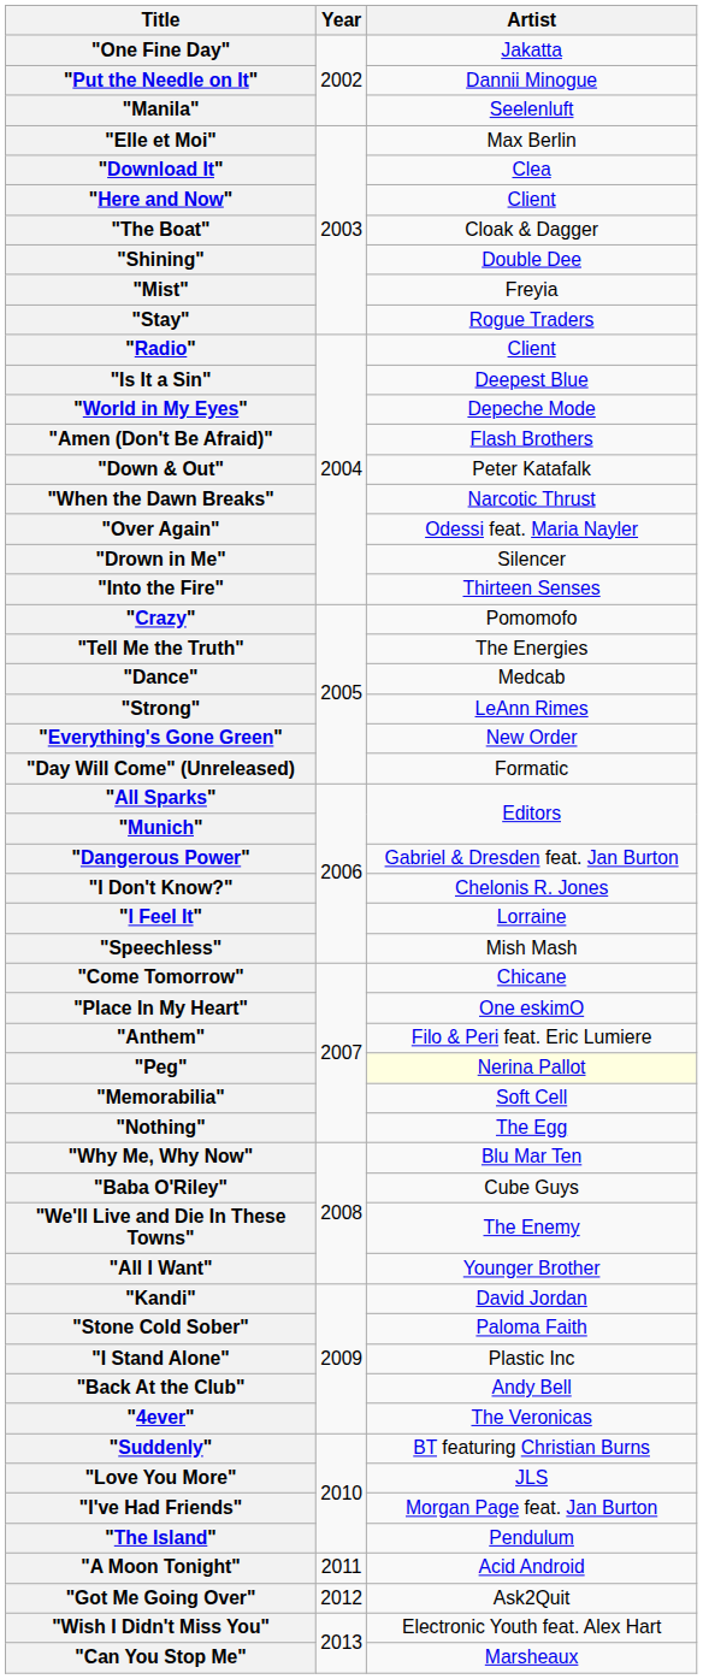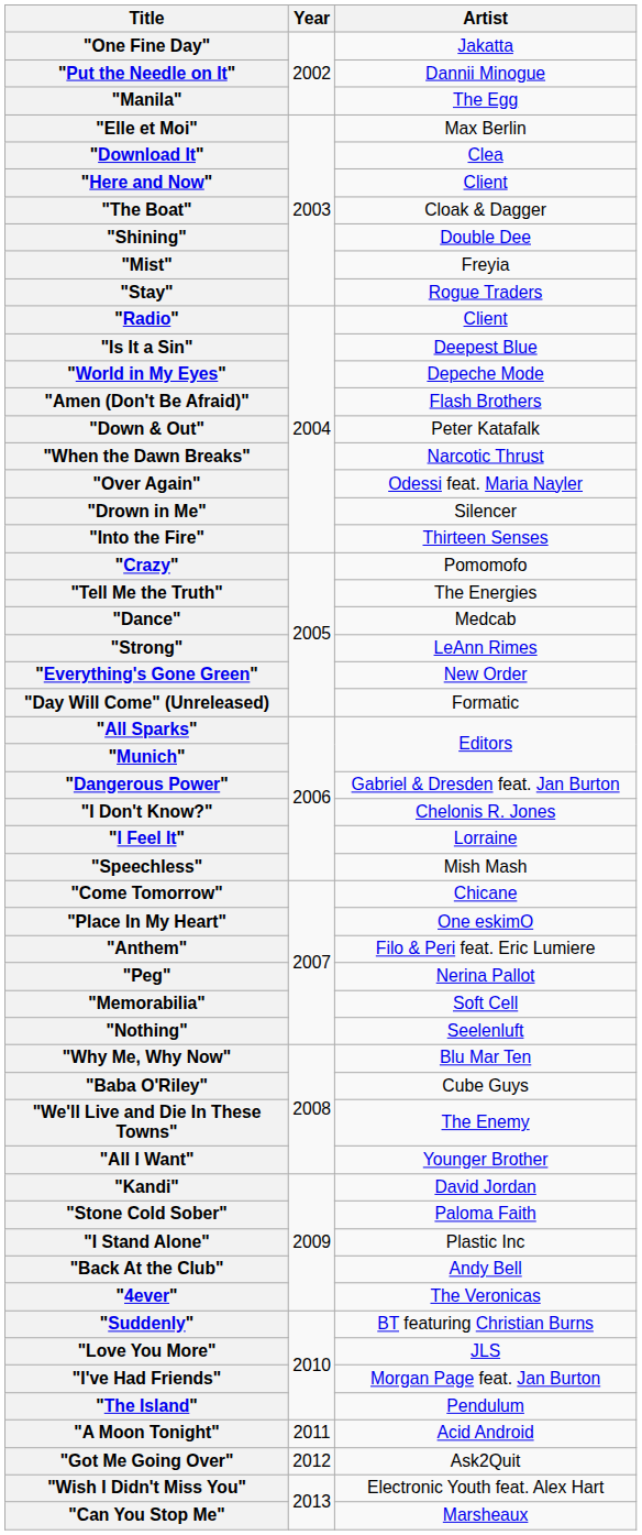"Manila" | Artist: Seelenluft -> The Egg
"Peg" | Artist: lightyellow background -> no background
"Nothing" | Artist: The Egg -> Seelenluft
